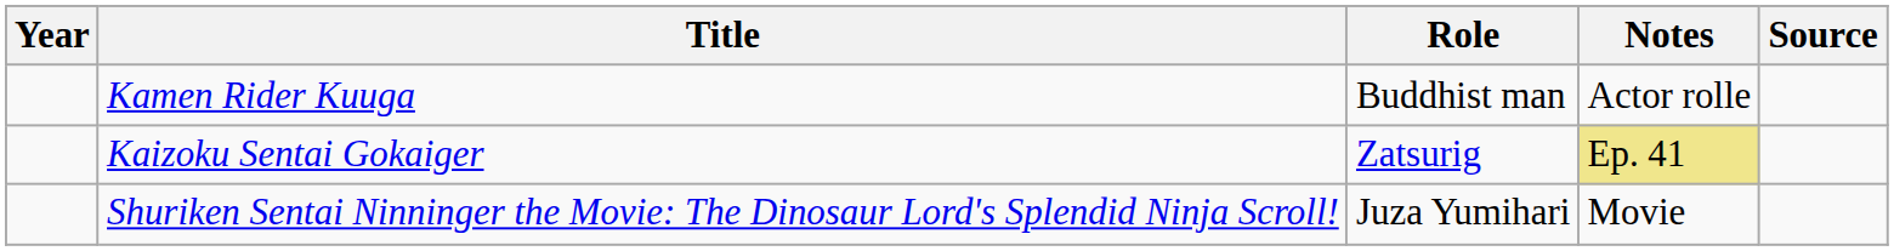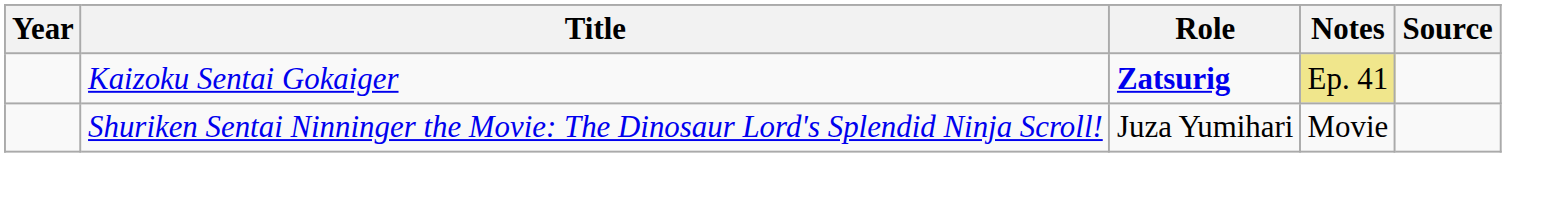- row: Kamen Rider Kuuga | Buddhist man | Actor rolle
Kaizoku Sentai Gokaiger | Role: normal -> bold
